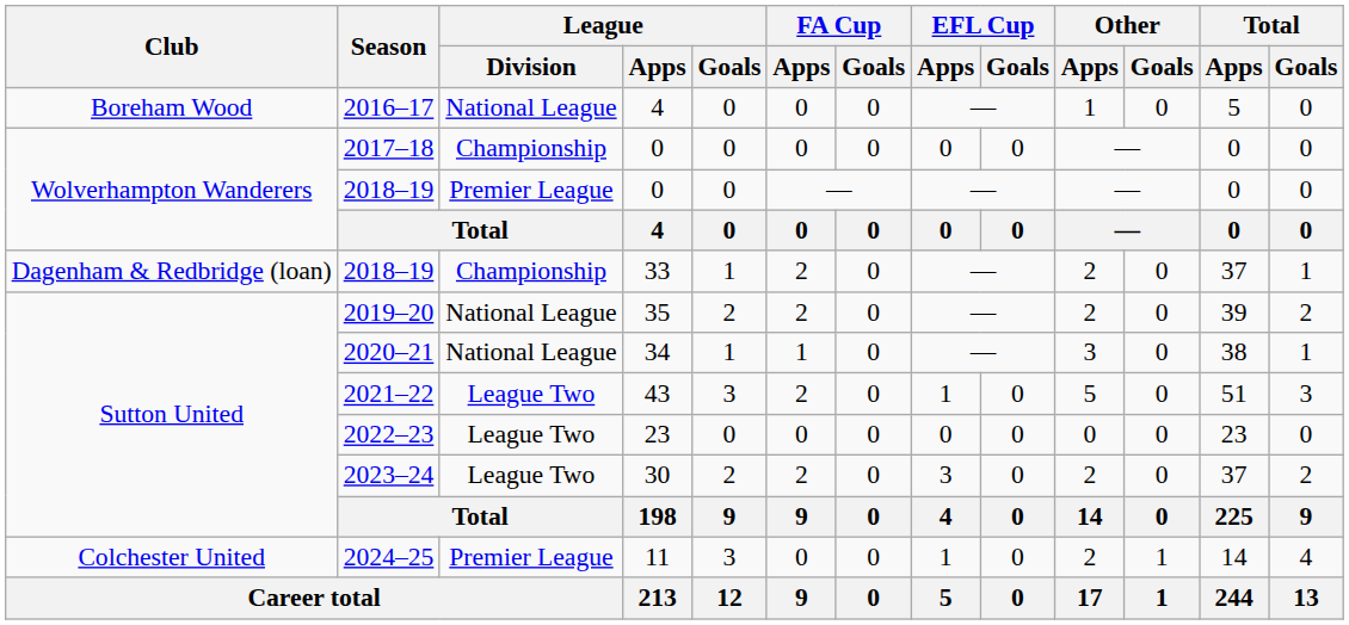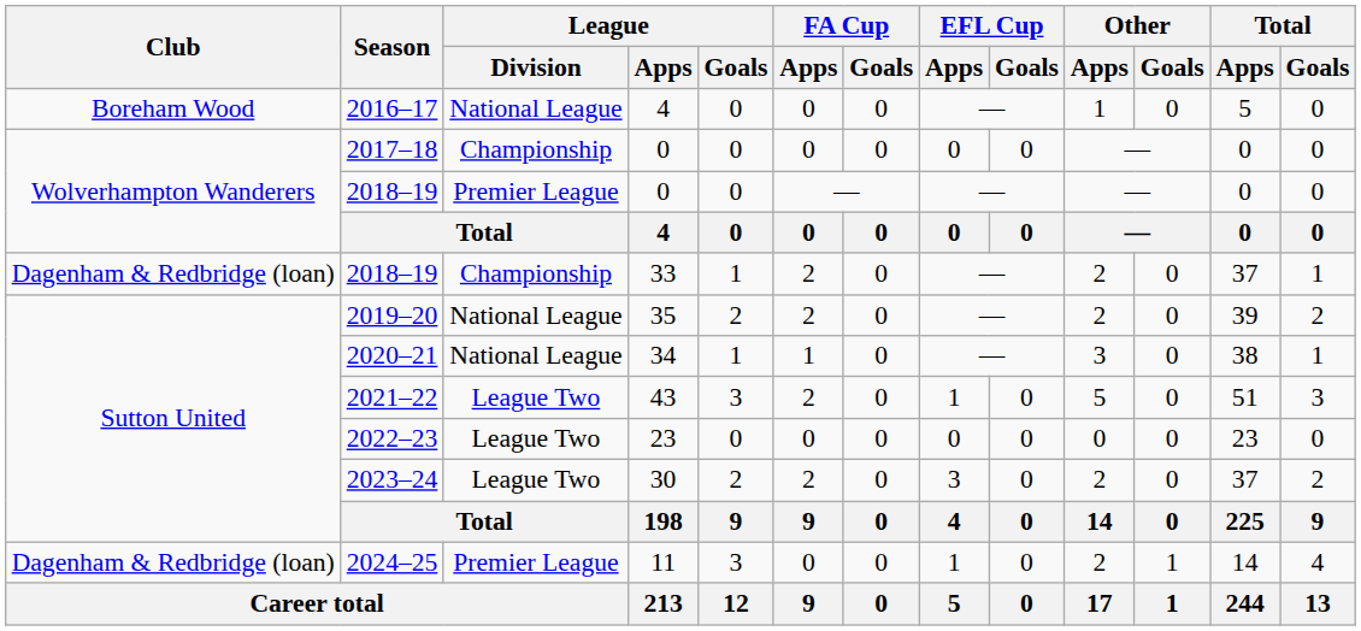2024–25 | Club: Colchester United -> Dagenham & Redbridge (loan)
